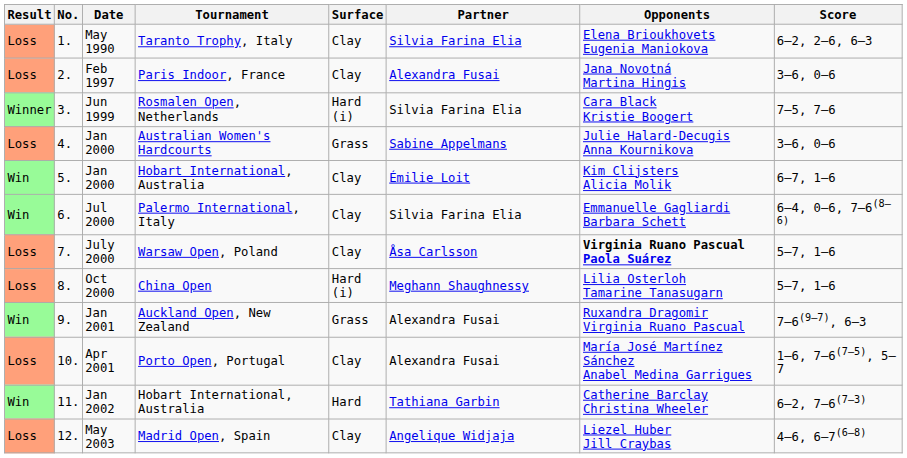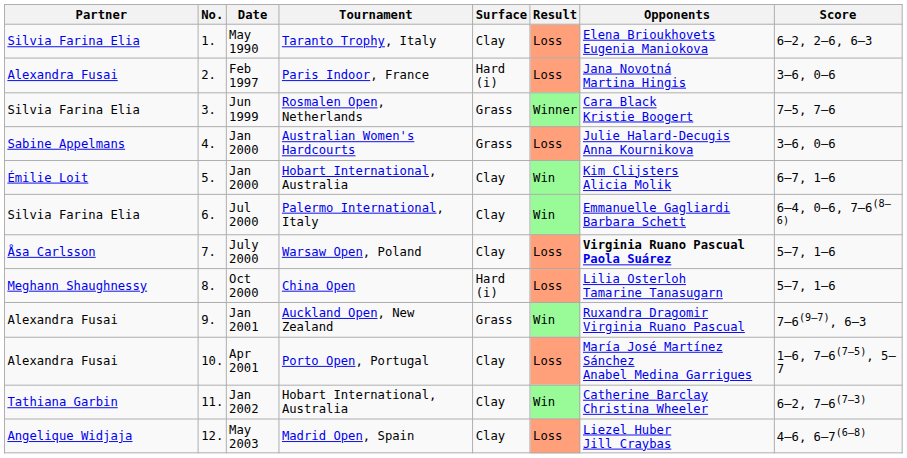columns swapped: Result <-> Partner
Feb 1997 | Surface: Clay -> Hard (i)
Jun 1999 | Surface: Hard (i) -> Grass
Jan 2002 | Surface: Hard -> Clay
